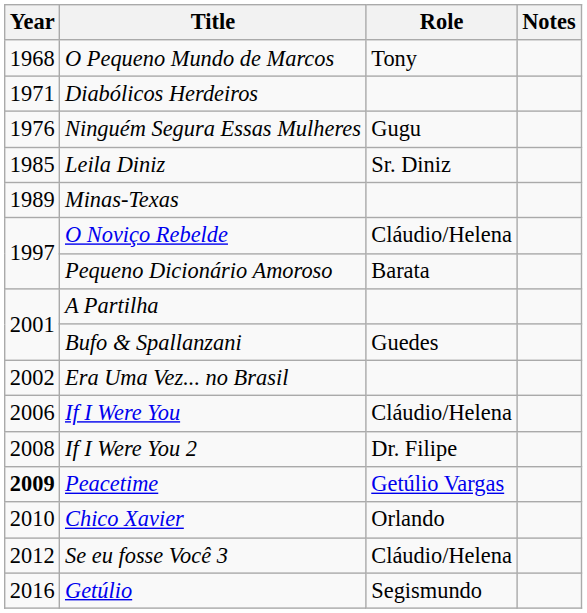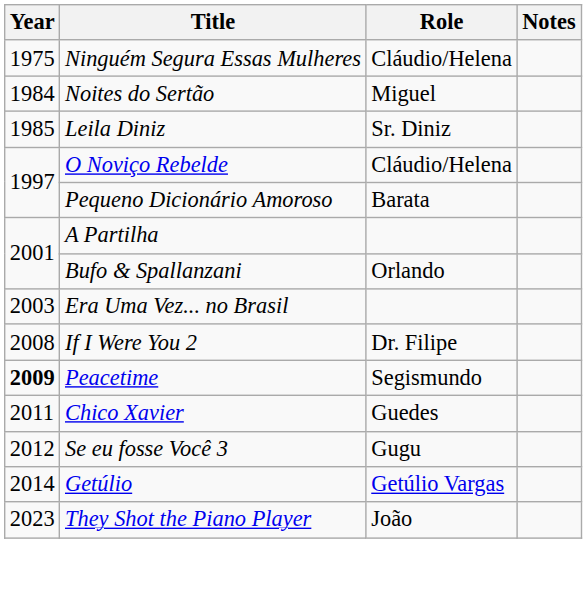- row: 1968 | O Pequeno Mundo de Marcos | Tony
- row: 1971 | Diabólicos Herdeiros
Ninguém Segura Essas Mulheres | Year: 1976 -> 1975
Ninguém Segura Essas Mulheres | Role: Gugu -> Cláudio/Helena
+ row: 1984 | Noites do Sertão | Miguel
- row: 1989 | Minas-Texas
Bufo & Spallanzani | Role: Guedes -> Orlando
Era Uma Vez... no Brasil | Year: 2002 -> 2003
- row: 2006 | If I Were You | Cláudio/Helena
Peacetime | Role: Getúlio Vargas -> Segismundo
Chico Xavier | Year: 2010 -> 2011
Chico Xavier | Role: Orlando -> Guedes
Se eu fosse Você 3 | Role: Cláudio/Helena -> Gugu
Getúlio | Year: 2016 -> 2014
Getúlio | Role: Segismundo -> Getúlio Vargas
+ row: 2023 | They Shot the Piano Player | João
